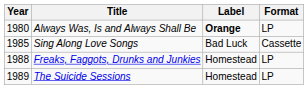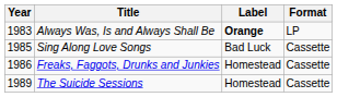Always Was, Is and Always Shall Be | Year: 1980 -> 1983
Freaks, Faggots, Drunks and Junkies | Year: 1988 -> 1986
Freaks, Faggots, Drunks and Junkies | Format: LP -> Cassette
The Suicide Sessions | Format: LP -> Cassette
